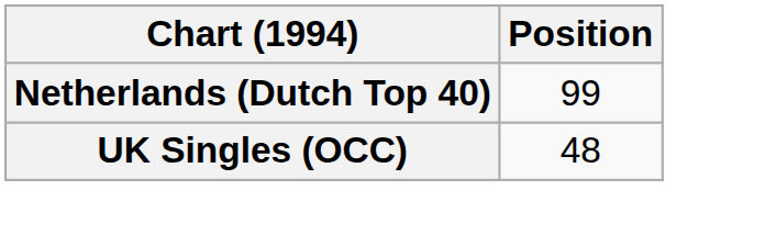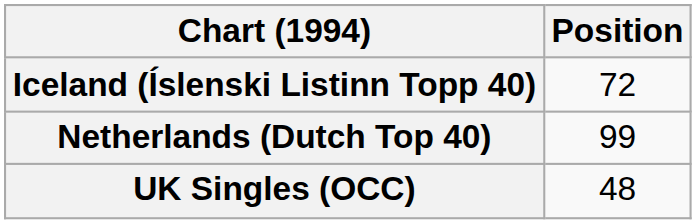+ row: Iceland (Íslenski Listinn Topp 40) | 72
